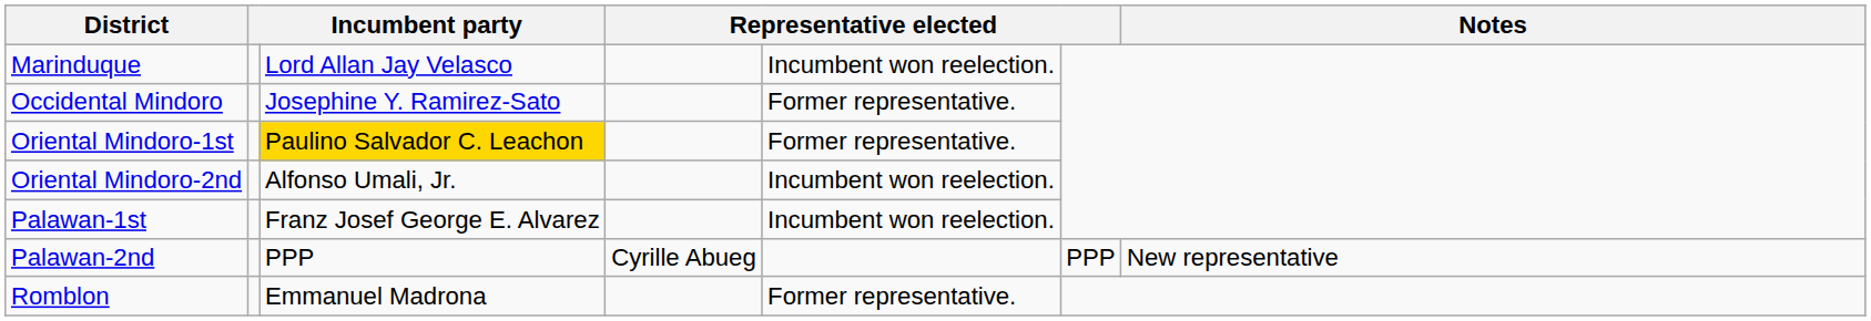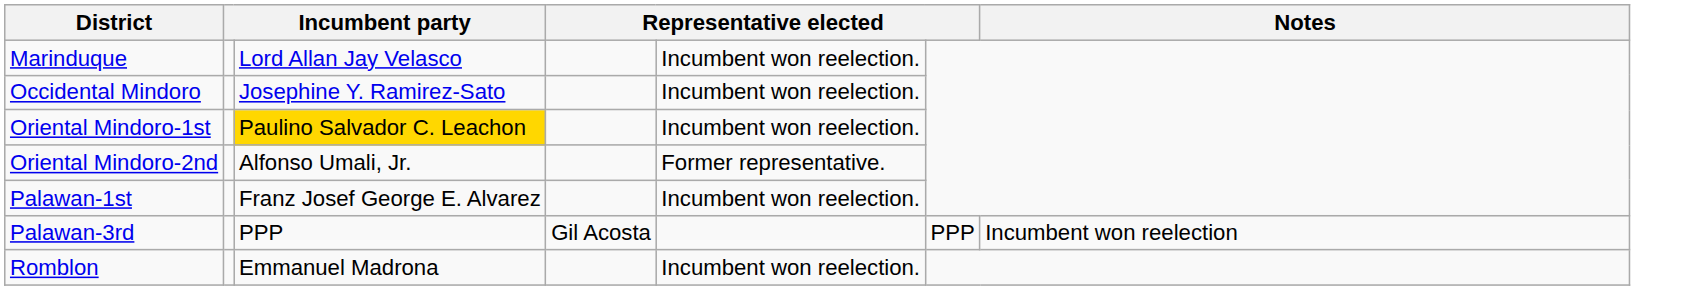Occidental Mindoro | column 5: Former representative. -> Incumbent won reelection.
Oriental Mindoro-1st | column 5: Former representative. -> Incumbent won reelection.
Oriental Mindoro-2nd | column 5: Incumbent won reelection. -> Former representative.
- row: Palawan-2nd | PPP | Cyrille Abueg | PPP | New representative
+ row: Palawan-3rd | PPP | Gil Acosta | PPP | Incumbent won reelection
Romblon | column 5: Former representative. -> Incumbent won reelection.
